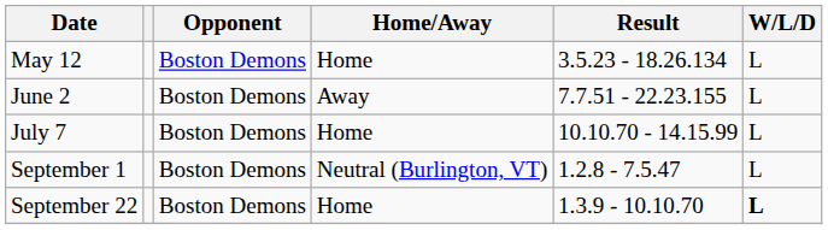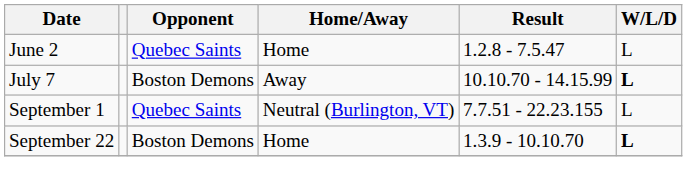- row: May 12 | Boston Demons | Home | 3.5.23 - 18.26.134 | L
June 2 | Opponent: Boston Demons -> Quebec Saints
June 2 | Home/Away: Away -> Home
June 2 | Result: 7.7.51 - 22.23.155 -> 1.2.8 - 7.5.47
July 7 | Home/Away: Home -> Away
July 7 | W/L/D: normal -> bold
September 1 | Opponent: Boston Demons -> Quebec Saints
September 1 | Result: 1.2.8 - 7.5.47 -> 7.7.51 - 22.23.155
